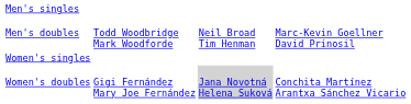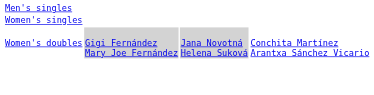- row: Men's doubles | Todd Woodbridge Mark Woodforde | Neil Broad Tim Henman | Marc-Kevin Goellner David Prinosil
Women's doubles | column 2: no background -> lightgrey background
